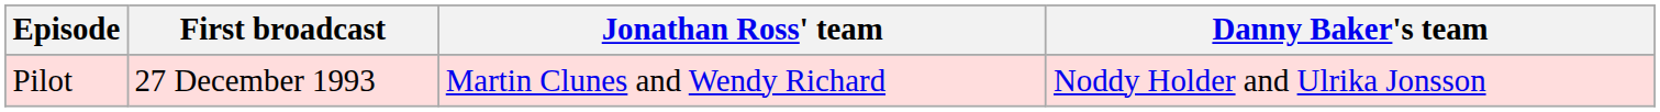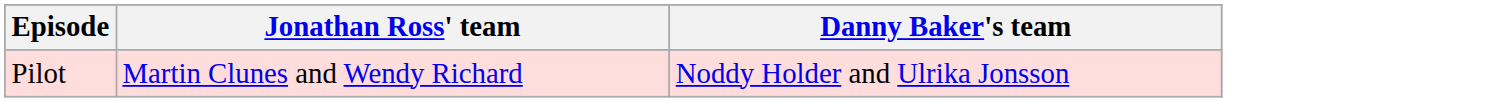- column: First broadcast | 27 December 1993
